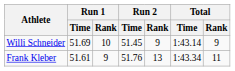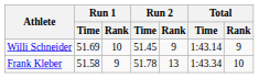Frank Kleber | Run 1 / Time: 51.61 -> 51.58
Frank Kleber | Run 2 / Time: 51.76 -> 51.78
Frank Kleber | Total / Rank: 11 -> 10
